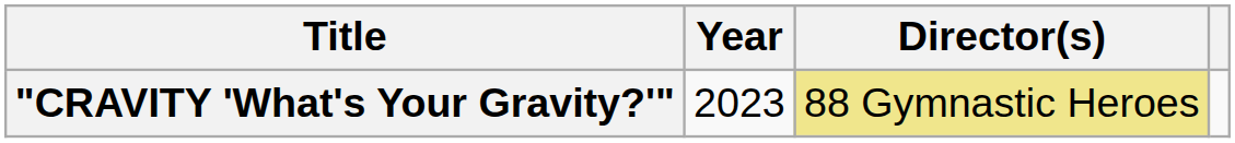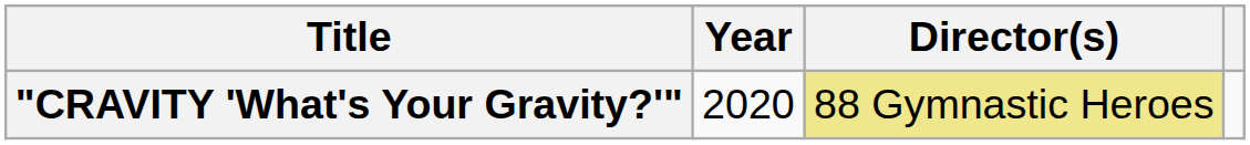"CRAVITY 'What's Your Gravity?'" | Year: 2023 -> 2020
